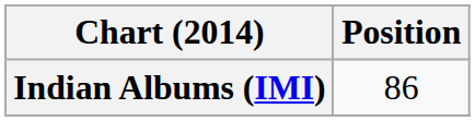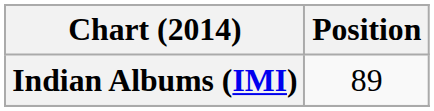Indian Albums (IMI) | Position: 86 -> 89
